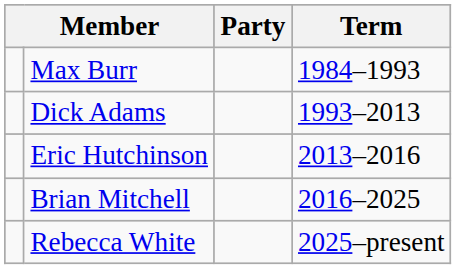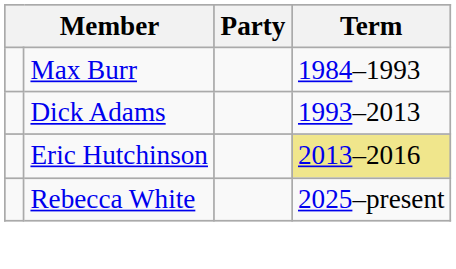Eric Hutchinson | Term: no background -> khaki background
- row: Brian Mitchell | 2016–2025
